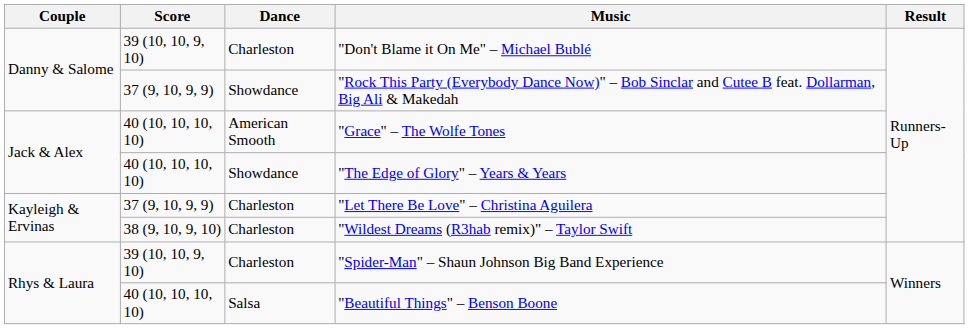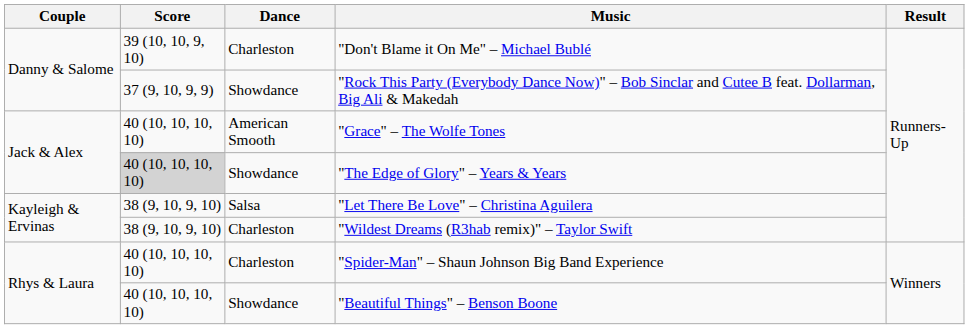"The Edge of Glory" – Years & Years | Score: no background -> lightgrey background
"Let There Be Love" – Christina Aguilera | Score: 37 (9, 10, 9, 9) -> 38 (9, 10, 9, 10)
"Let There Be Love" – Christina Aguilera | Dance: Charleston -> Salsa
"Spider-Man" – Shaun Johnson Big Band Experience | Score: 39 (10, 10, 9, 10) -> 40 (10, 10, 10, 10)
"Beautiful Things" – Benson Boone | Dance: Salsa -> Showdance
